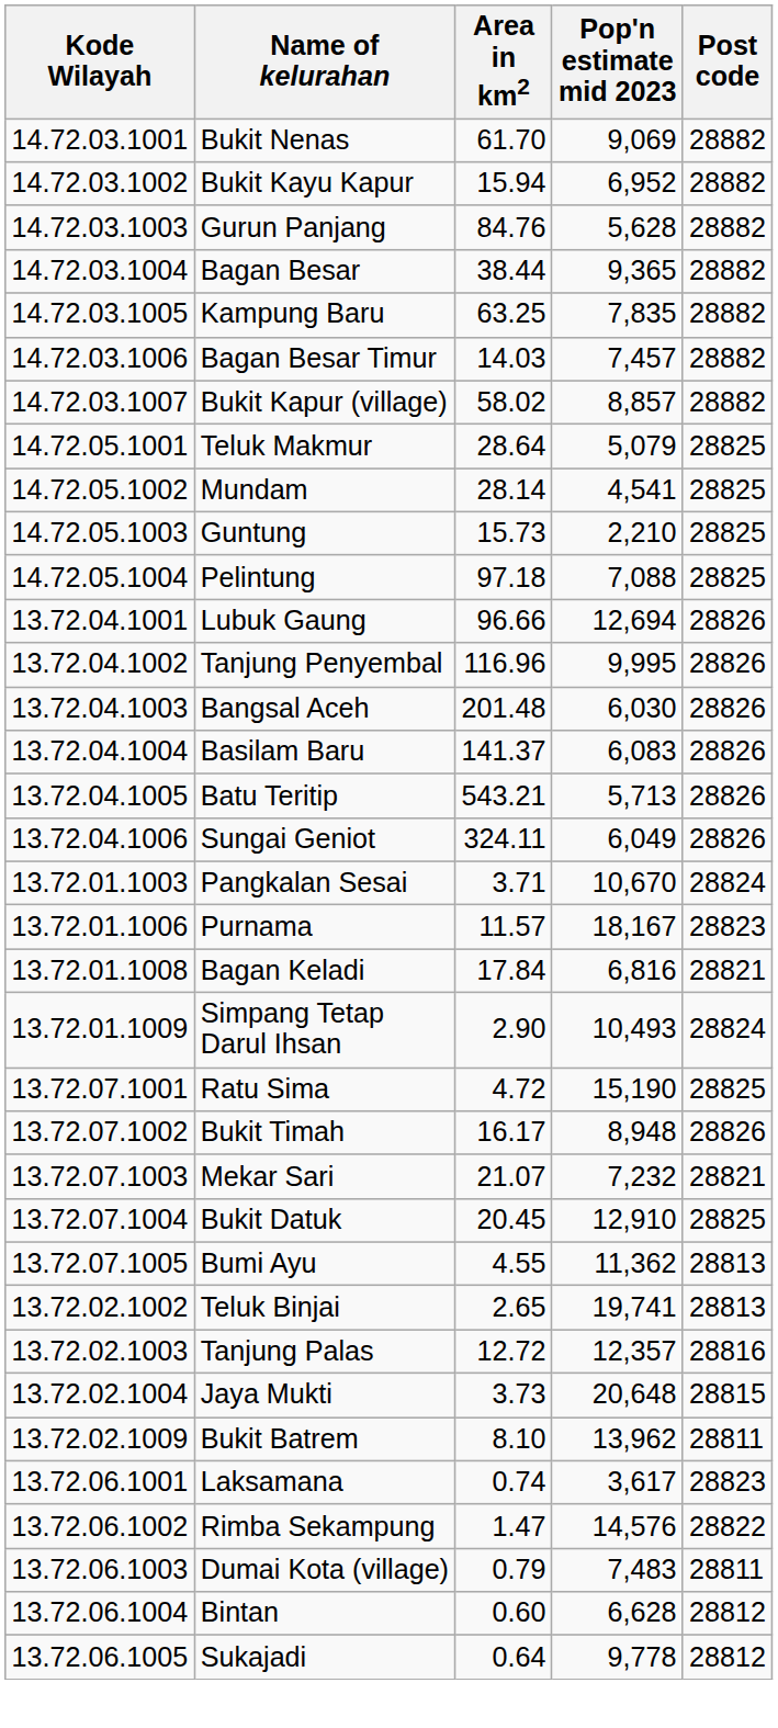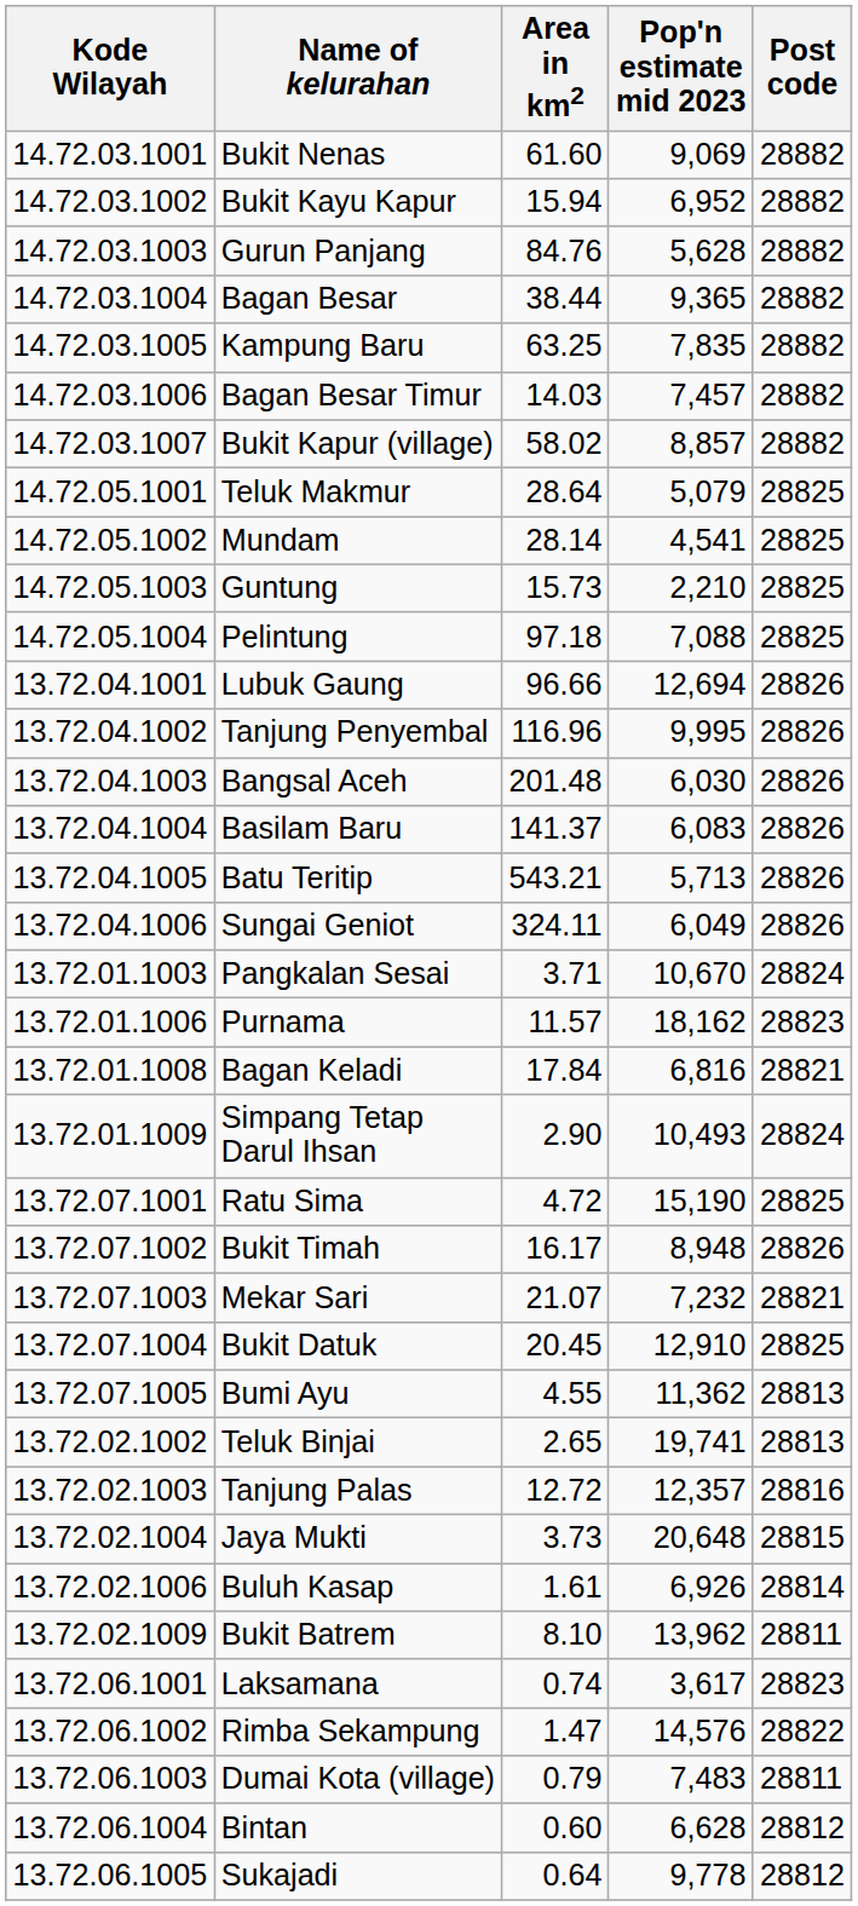Bukit Nenas | Area in km2: 61.70 -> 61.60
Purnama | Pop'n estimate mid 2023: 18,167 -> 18,162
+ row: 13.72.02.1006 | Buluh Kasap | 1.61 | 6,926 | 28814
